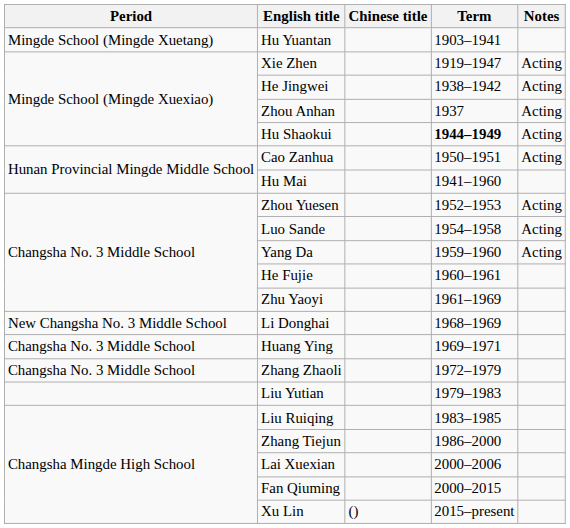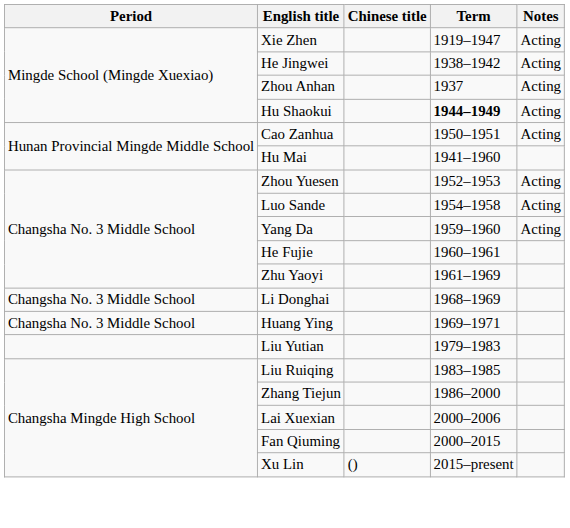- row: Mingde School (Mingde Xuetang) | Hu Yuantan | 1903–1941
Li Donghai | Period: New Changsha No. 3 Middle School -> Changsha No. 3 Middle School
- row: Changsha No. 3 Middle School | Zhang Zhaoli | 1972–1979
